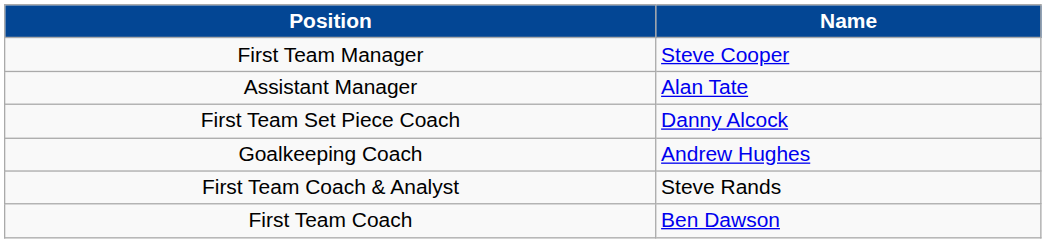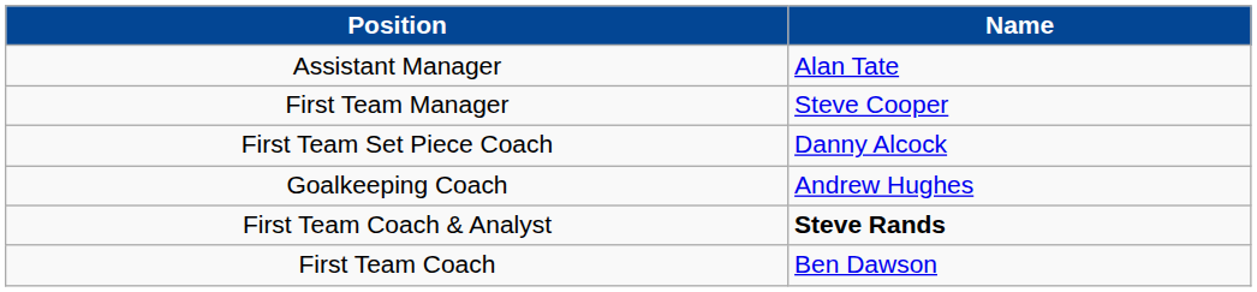rows swapped: First Team Manager <-> Assistant Manager
First Team Coach & Analyst | Name: normal -> bold
